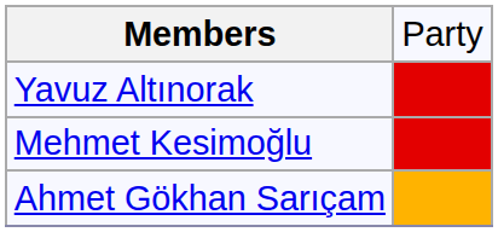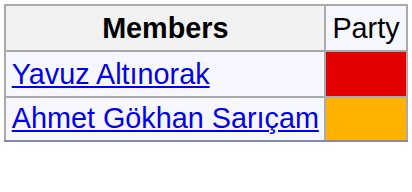- row: Mehmet Kesimoğlu
